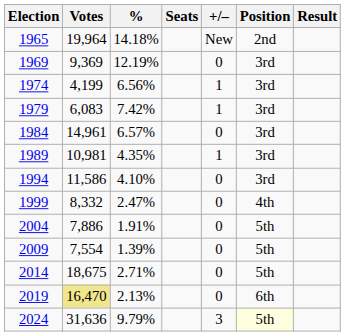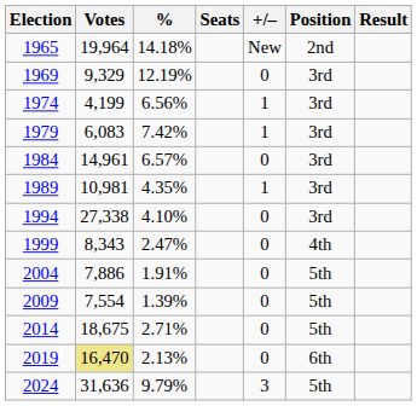1969 | Votes: 9,369 -> 9,329
1994 | Votes: 11,586 -> 27,338
1999 | Votes: 8,332 -> 8,343
2024 | Position: lightyellow background -> no background
